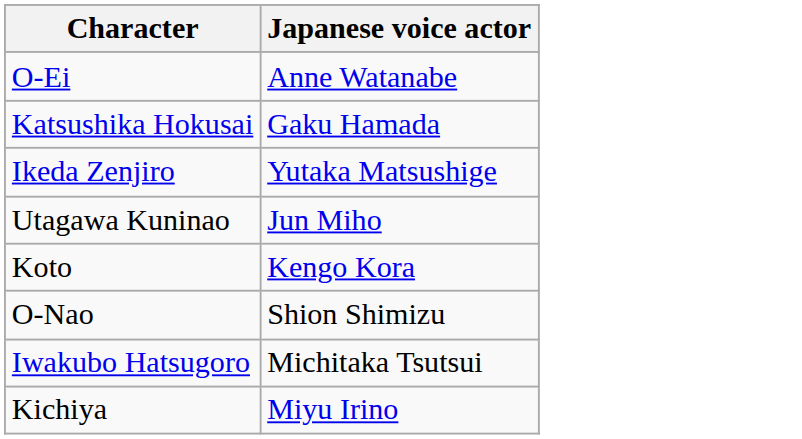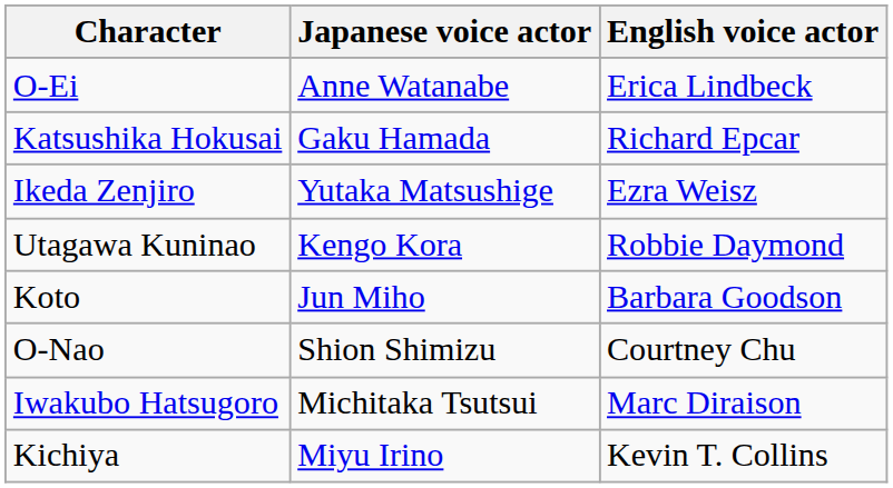+ column: English voice actor | Erica Lindbeck | Richard Epcar | Ezra Weisz | Robbie Daymond | Barbara Goodson | Courtney Chu | Marc Diraison | Kevin T. Collins
Utagawa Kuninao | Japanese voice actor: Jun Miho -> Kengo Kora
Koto | Japanese voice actor: Kengo Kora -> Jun Miho
